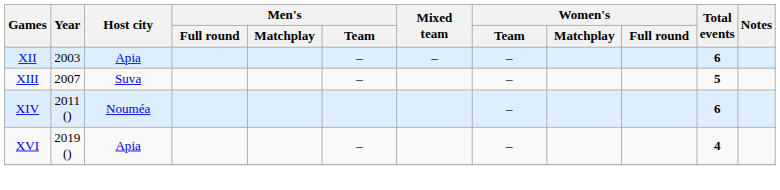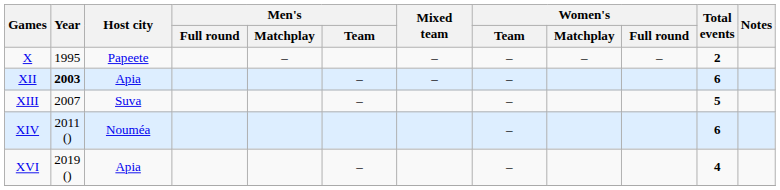+ row: X | 1995 | Papeete | – | – | – | – | – | 2
XII | Year: normal -> bold
